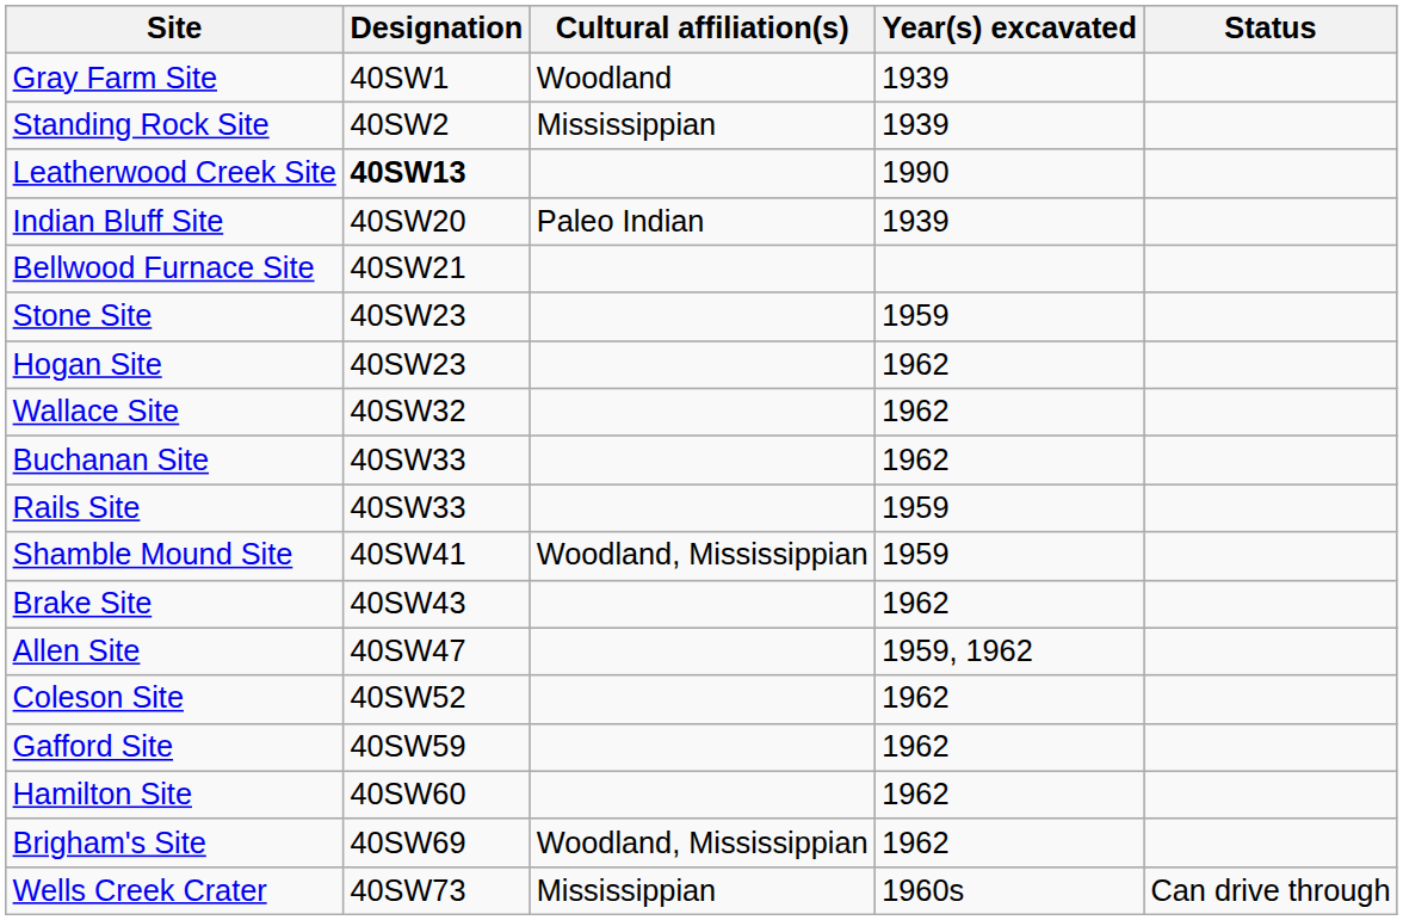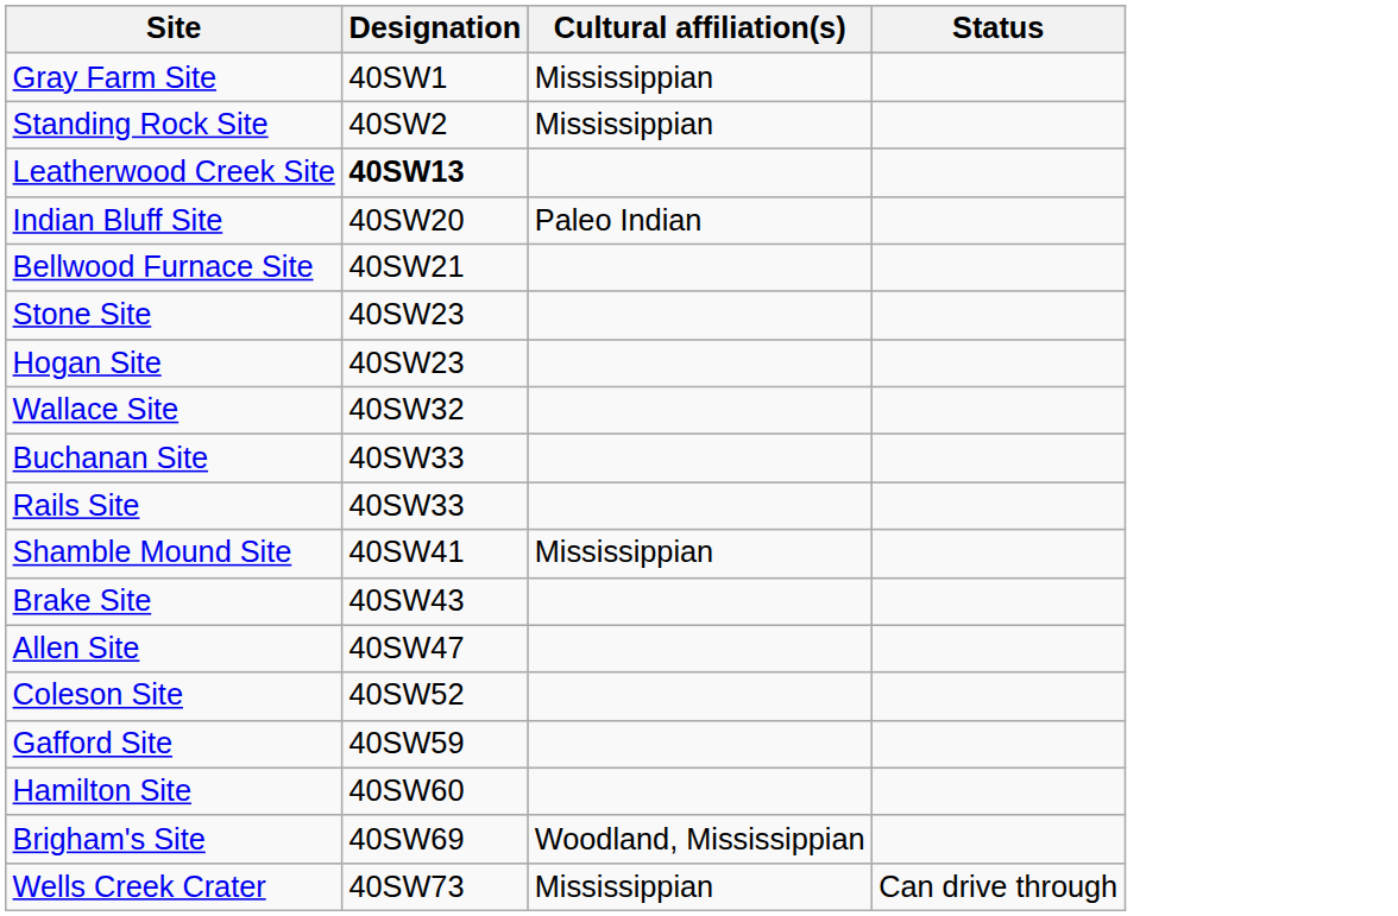- column: Year(s) excavated | 1939 | 1939 | 1990 | 1939 | 1959 | 1962 | 1962 | 1962 | 1959 | 1959 | 1962 | 1959, 1962 | 1962 | 1962 | 1962 | 1962 | 1960s
Gray Farm Site | Cultural affiliation(s): Woodland -> Mississippian
Shamble Mound Site | Cultural affiliation(s): Woodland, Mississippian -> Mississippian
